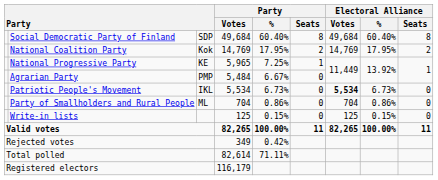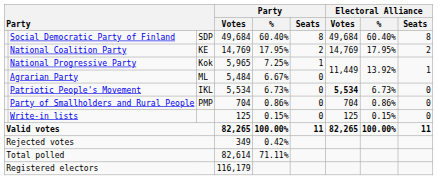National Coalition Party | column 3: Kok -> KE
National Progressive Party | column 3: KE -> Kok
Agrarian Party | column 3: PMP -> ML
Party of Smallholders and Rural People | column 3: ML -> PMP
